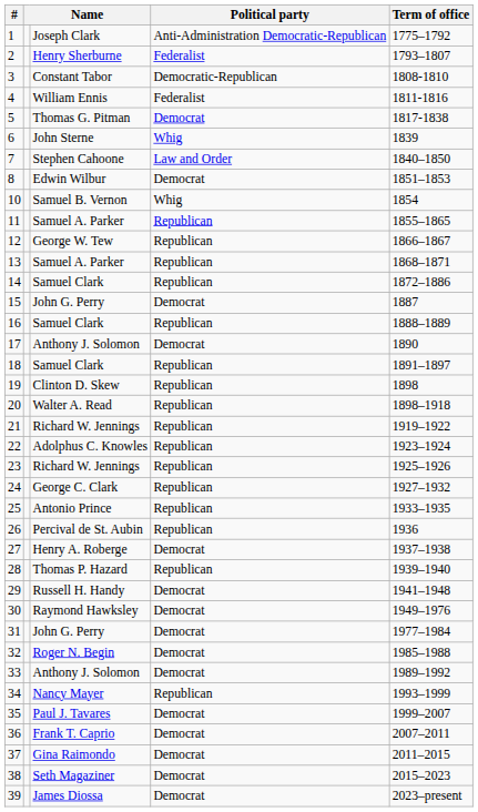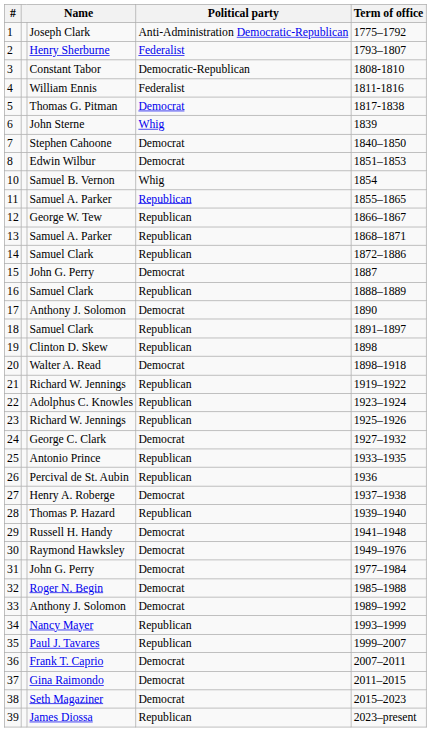7 | Political party: Law and Order -> Democrat
20 | Political party: Republican -> Democrat
24 | Political party: Republican -> Democrat
35 | Political party: Democrat -> Republican
39 | Political party: Democrat -> Republican
